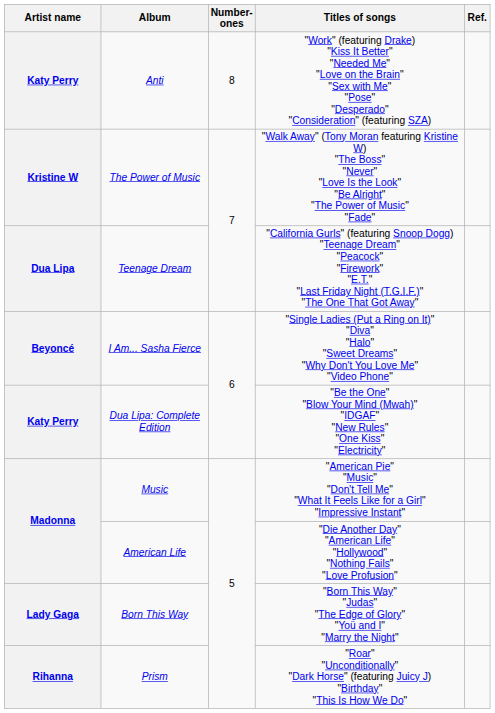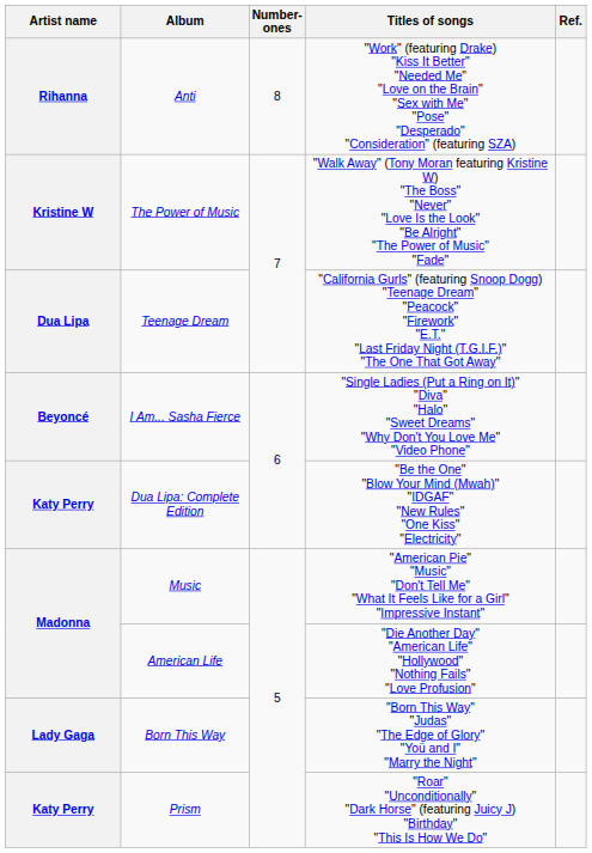Anti | Artist name: Katy Perry -> Rihanna
Prism | Artist name: Rihanna -> Katy Perry
